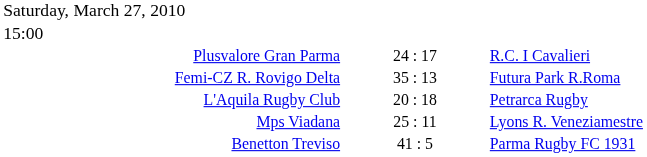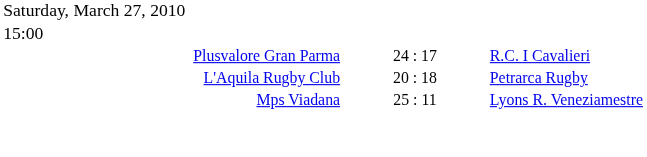- row: Femi-CZ R. Rovigo Delta | 35 : 13 | Futura Park R.Roma
- row: Benetton Treviso | 41 : 5 | Parma Rugby FC 1931
